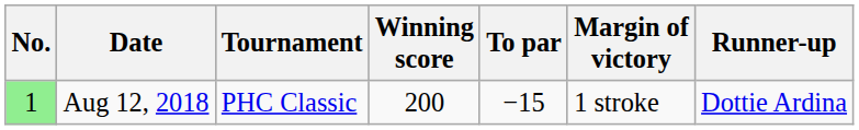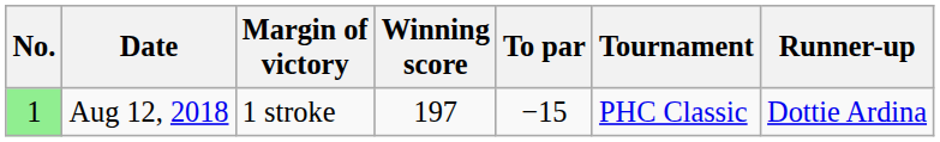columns swapped: Tournament <-> Margin of victory
Aug 12, 2018 | Winning score: 200 -> 197
